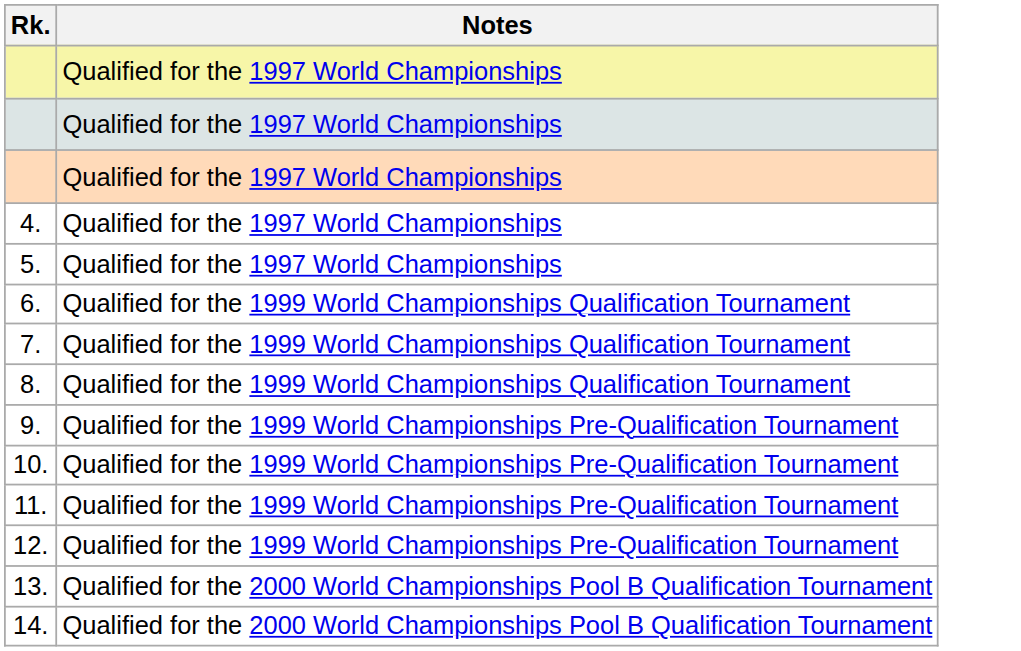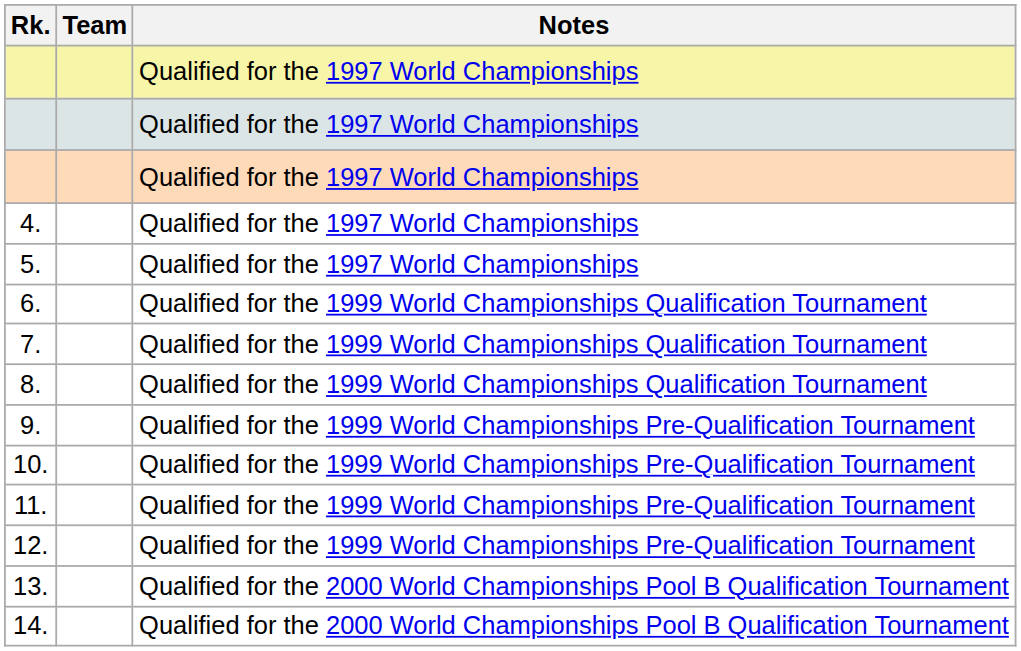+ column: Team
